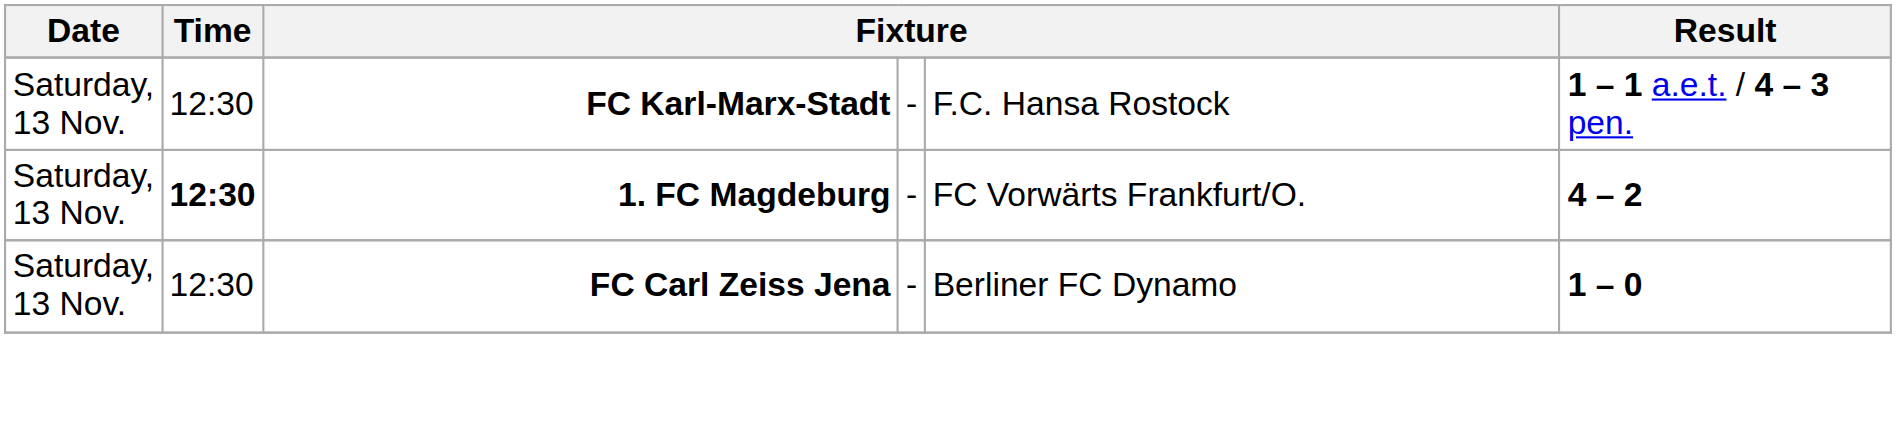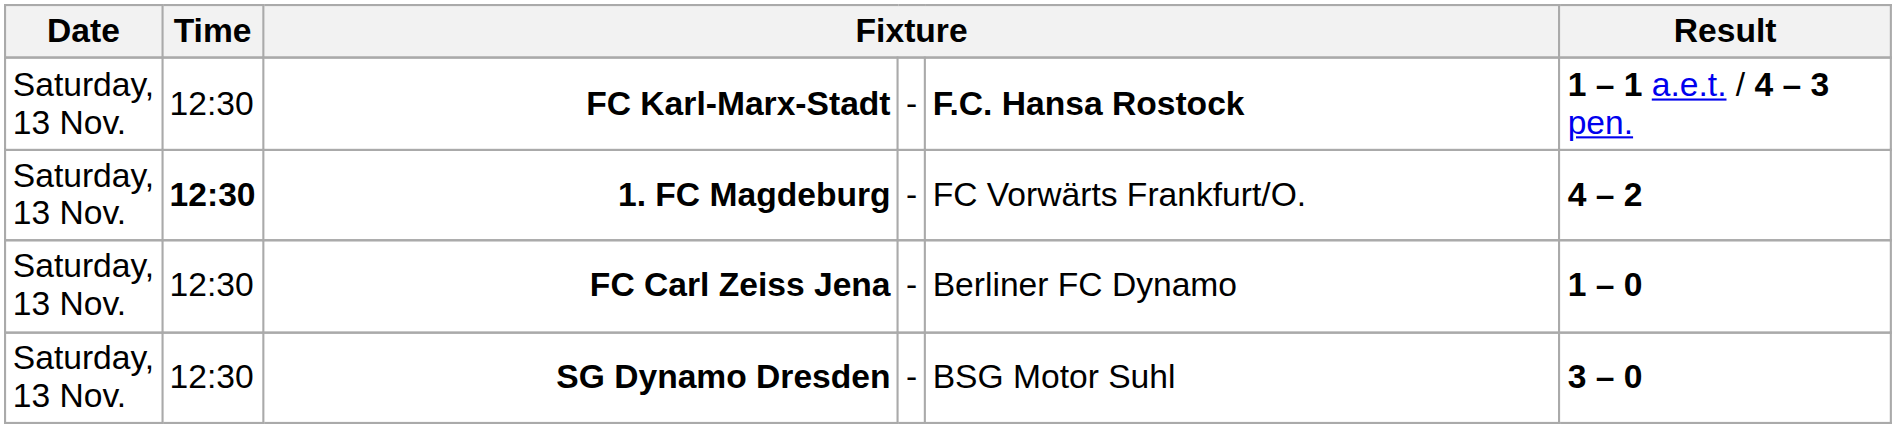FC Karl-Marx-Stadt | column 5: normal -> bold
+ row: Saturday, 13 Nov. | 12:30 | SG Dynamo Dresden | - | BSG Motor Suhl | 3 – 0
